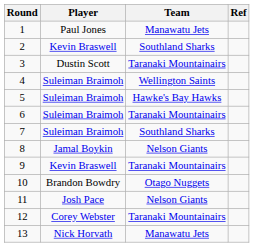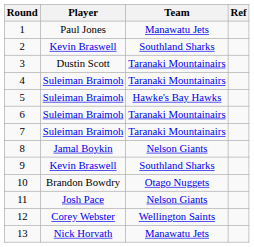4 | Team: Wellington Saints -> Taranaki Mountainairs
7 | Team: Southland Sharks -> Taranaki Mountainairs
9 | Team: Taranaki Mountainairs -> Southland Sharks
12 | Team: Taranaki Mountainairs -> Wellington Saints
